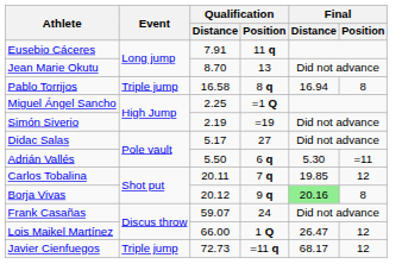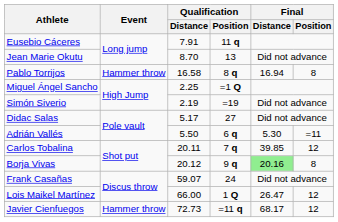Pablo Torrijos | Event: Triple jump -> Hammer throw
Carlos Tobalina | Final / Distance: 19.85 -> 39.85
Javier Cienfuegos | Event: Triple jump -> Hammer throw
